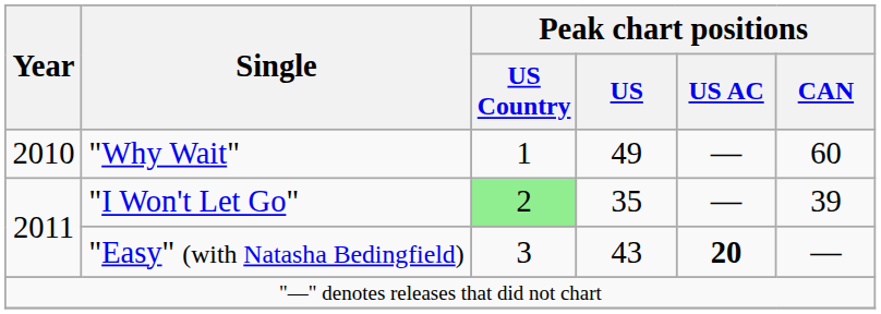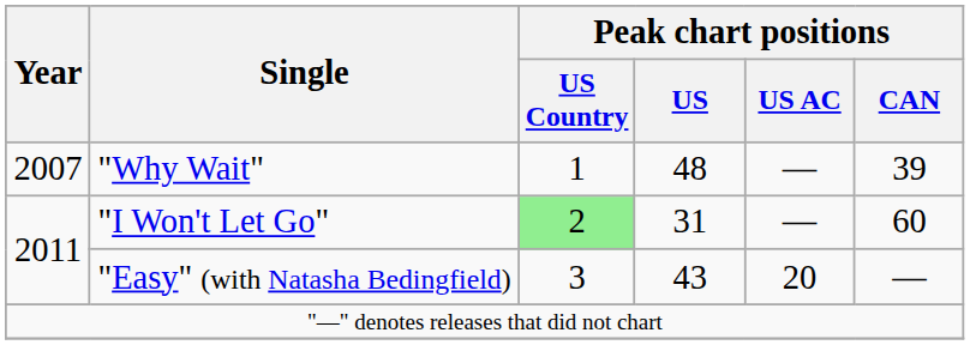"Why Wait" | Year: 2010 -> 2007
"Why Wait" | Peak chart positions / US: 49 -> 48
"Why Wait" | Peak chart positions / CAN: 60 -> 39
"I Won't Let Go" | Peak chart positions / US: 35 -> 31
"I Won't Let Go" | Peak chart positions / CAN: 39 -> 60
"Easy" (with Natasha Bedingfield) | Peak chart positions / US AC: bold -> normal
